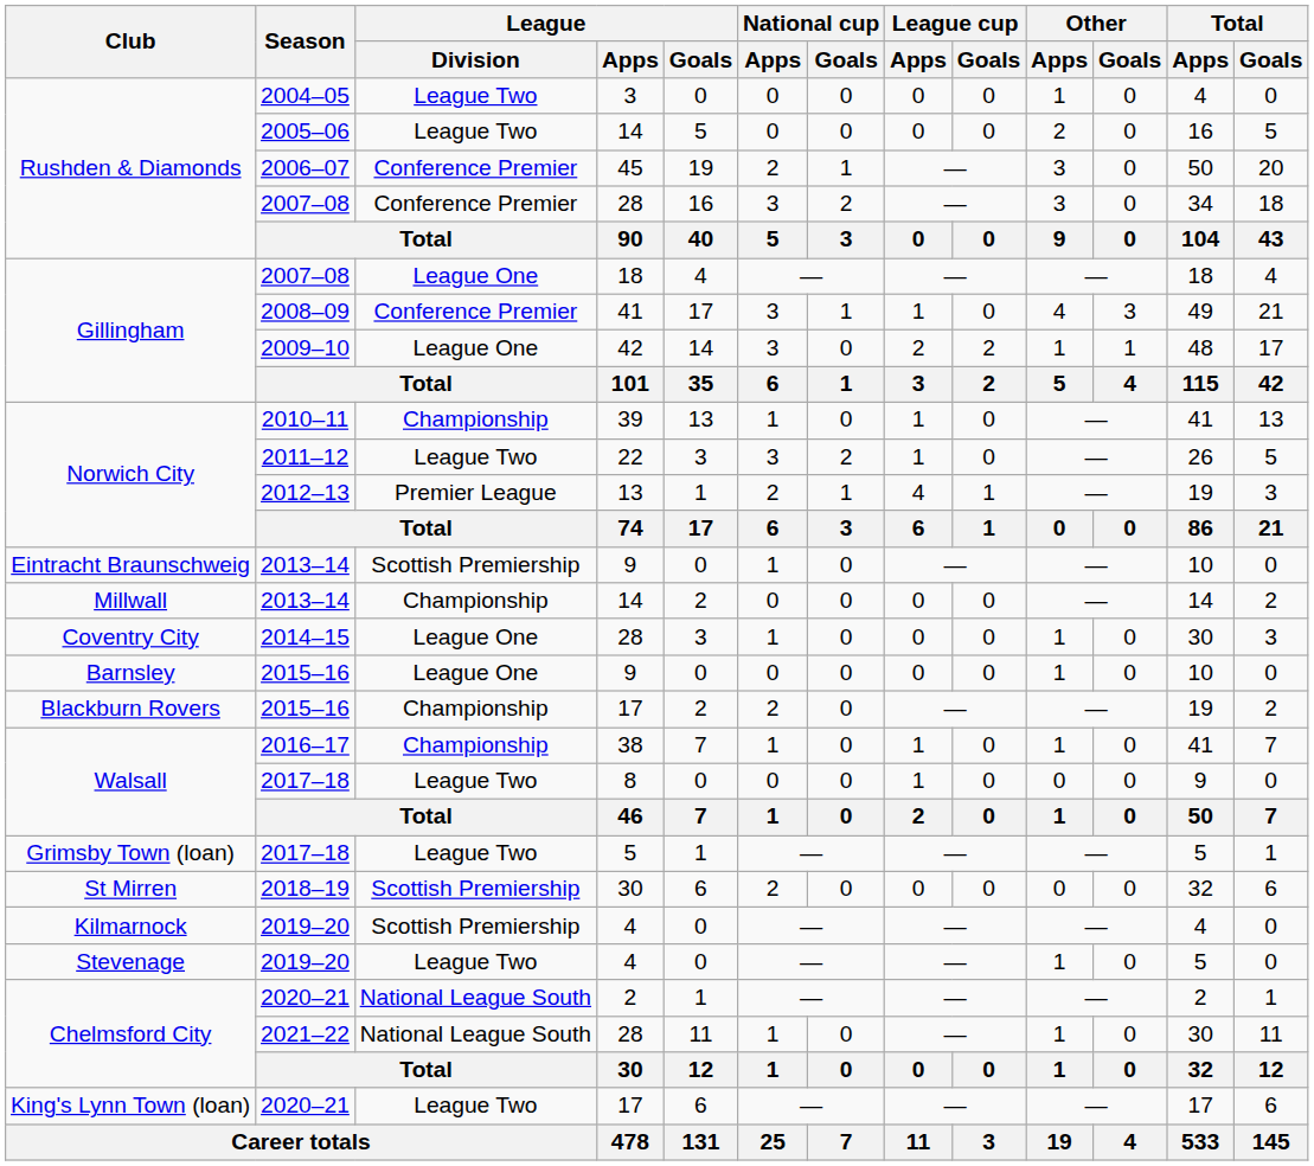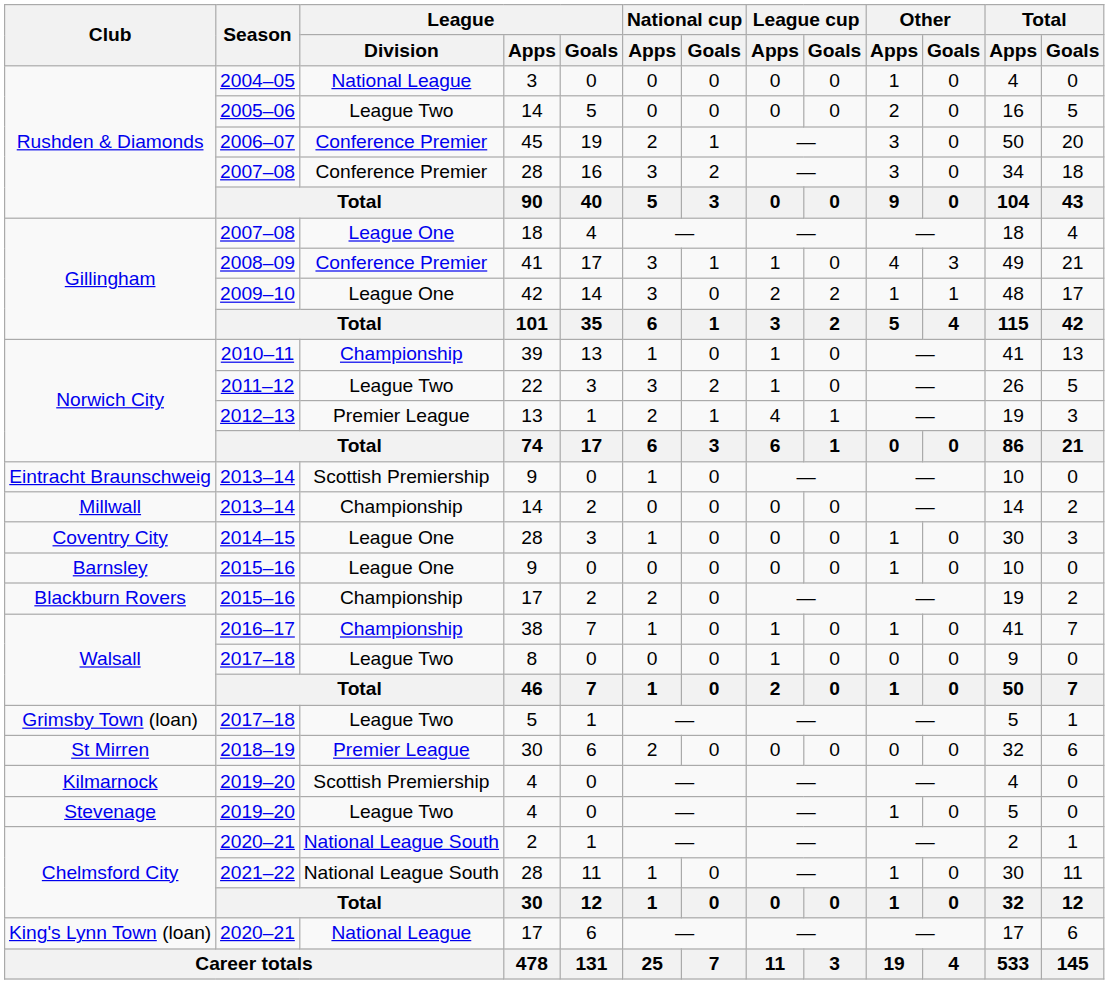2004–05 | League / Division: League Two -> National League
2018–19 | League / Division: Scottish Premiership -> Premier League
King's Lynn Town (loan) / 2020–21 | League / Division: League Two -> National League
